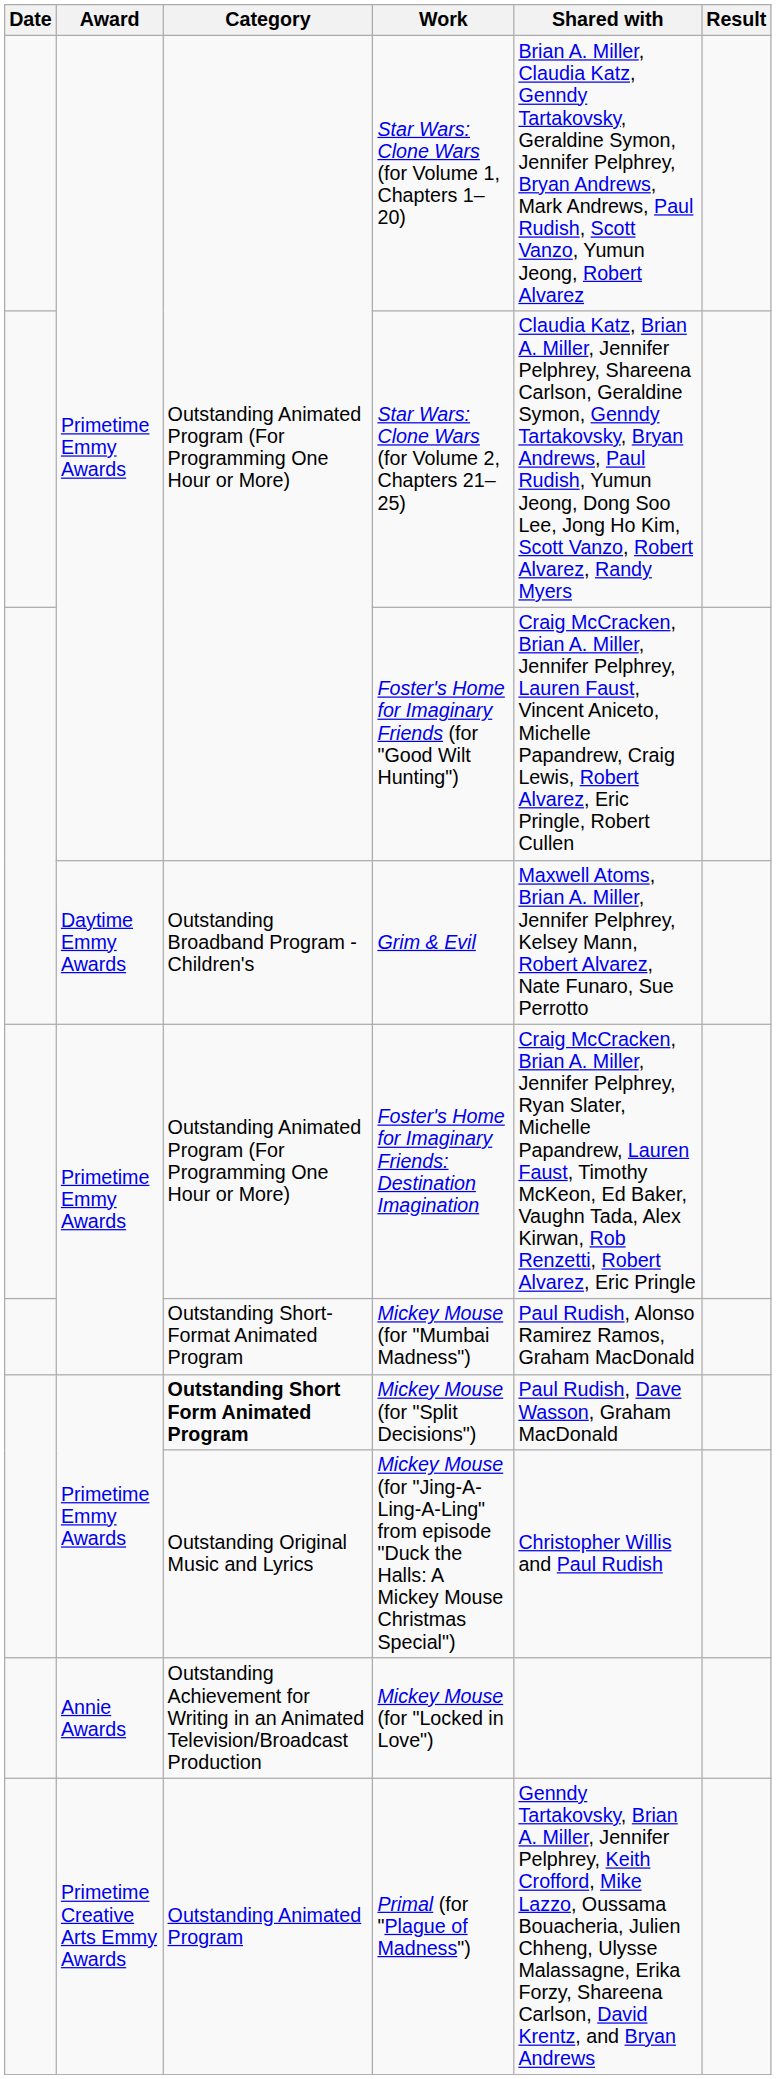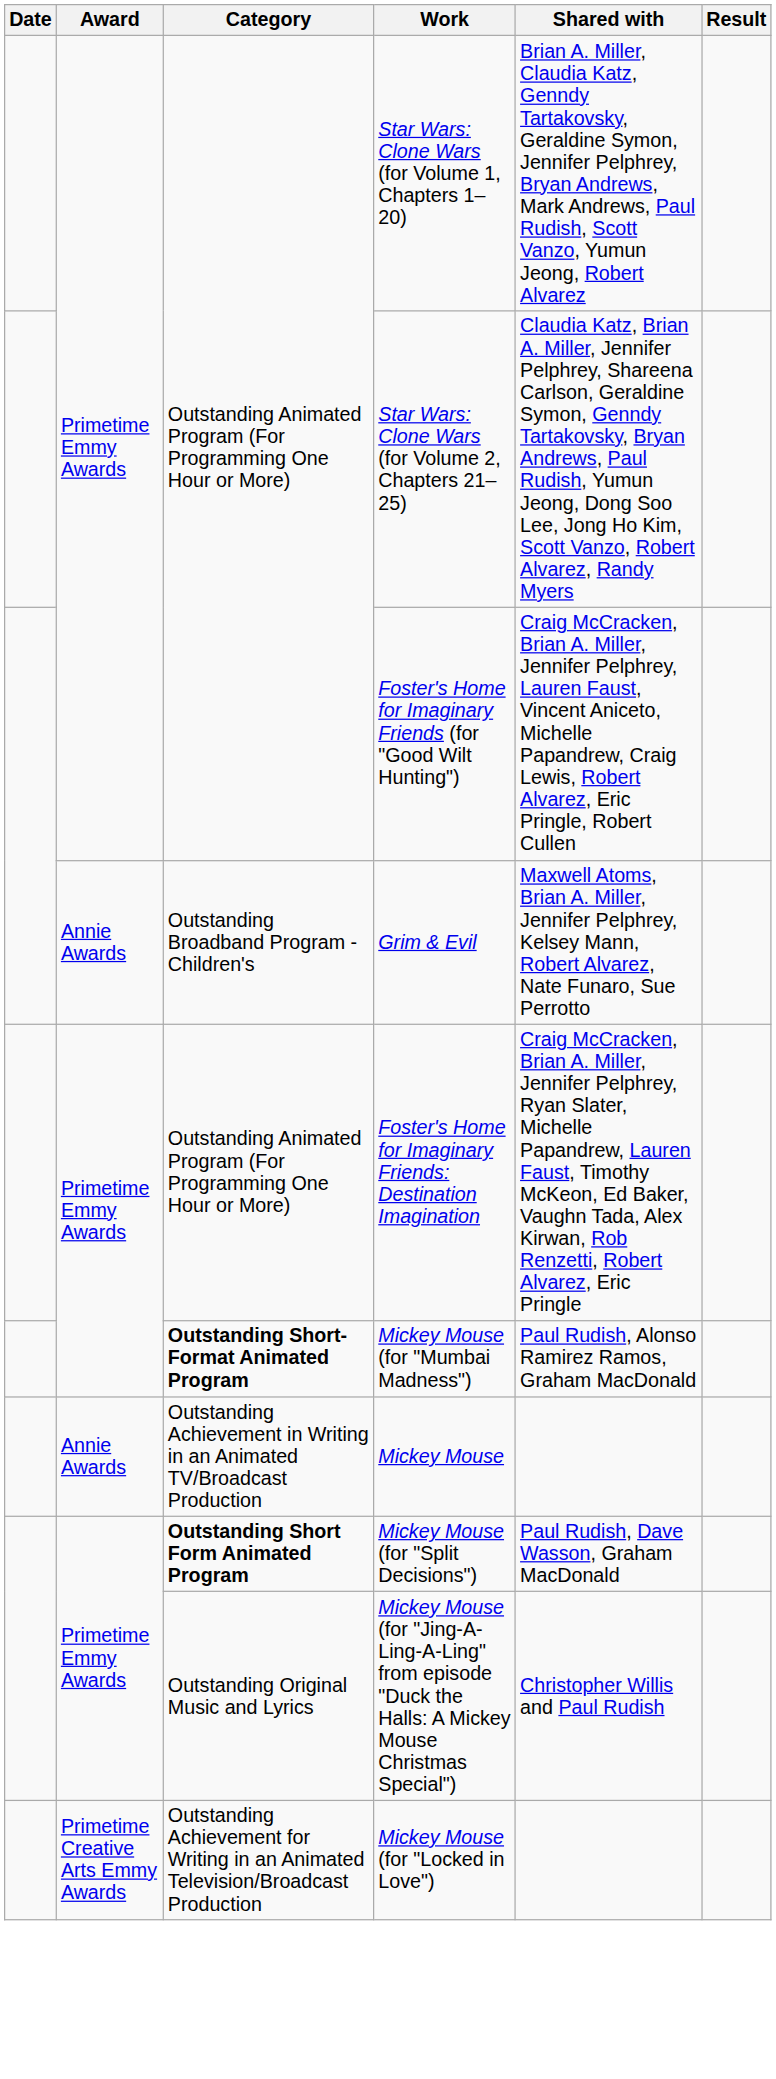Grim & Evil | Award: Daytime Emmy Awards -> Annie Awards
Mickey Mouse (for "Mumbai Madness") | Category: normal -> bold
+ row: Annie Awards | Outstanding Achievement in Writing in an Animated TV/Broadcast Production | Mickey Mouse
Mickey Mouse (for "Locked in Love") | Award: Annie Awards -> Primetime Creative Arts Emmy Awards
- row: Primetime Creative Arts Emmy Awards | Outstanding Animated Program | Primal (for "Plague of Madness") | Genndy Tartakovsky, Brian A. Miller, Jennifer Pelphrey, Keith Crofford, Mike Lazzo, Oussama Bouacheria, Julien Chheng, Ulysse Malassagne, Erika Forzy, Shareena Carlson, David Krentz, and Bryan Andrews
